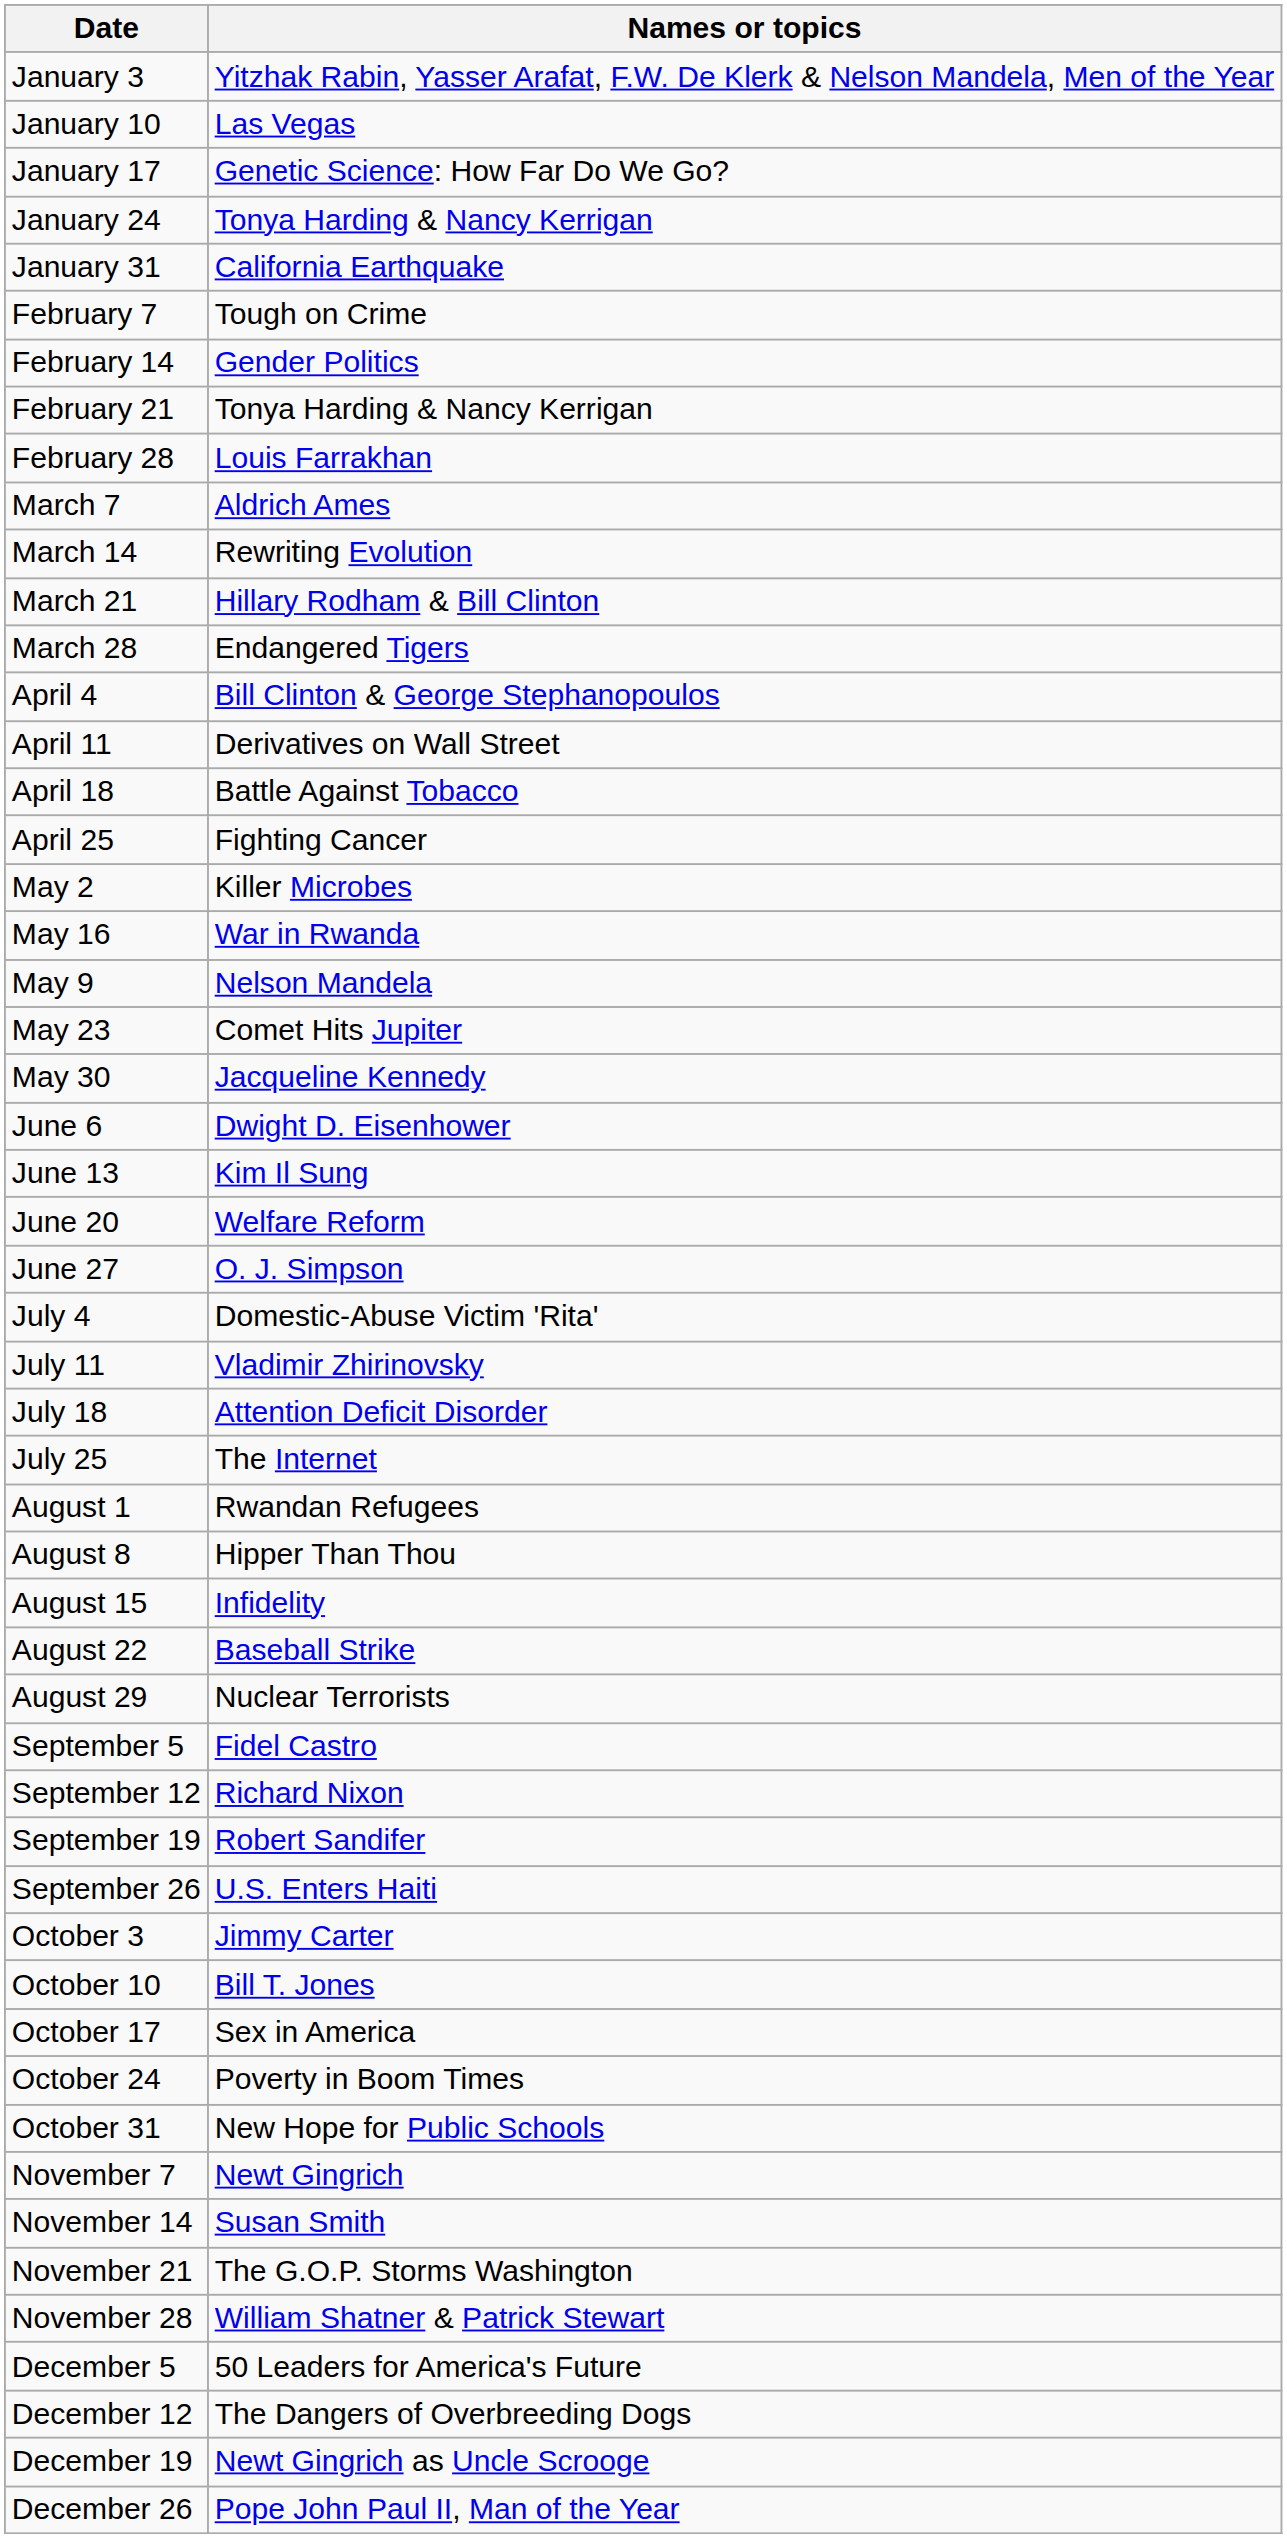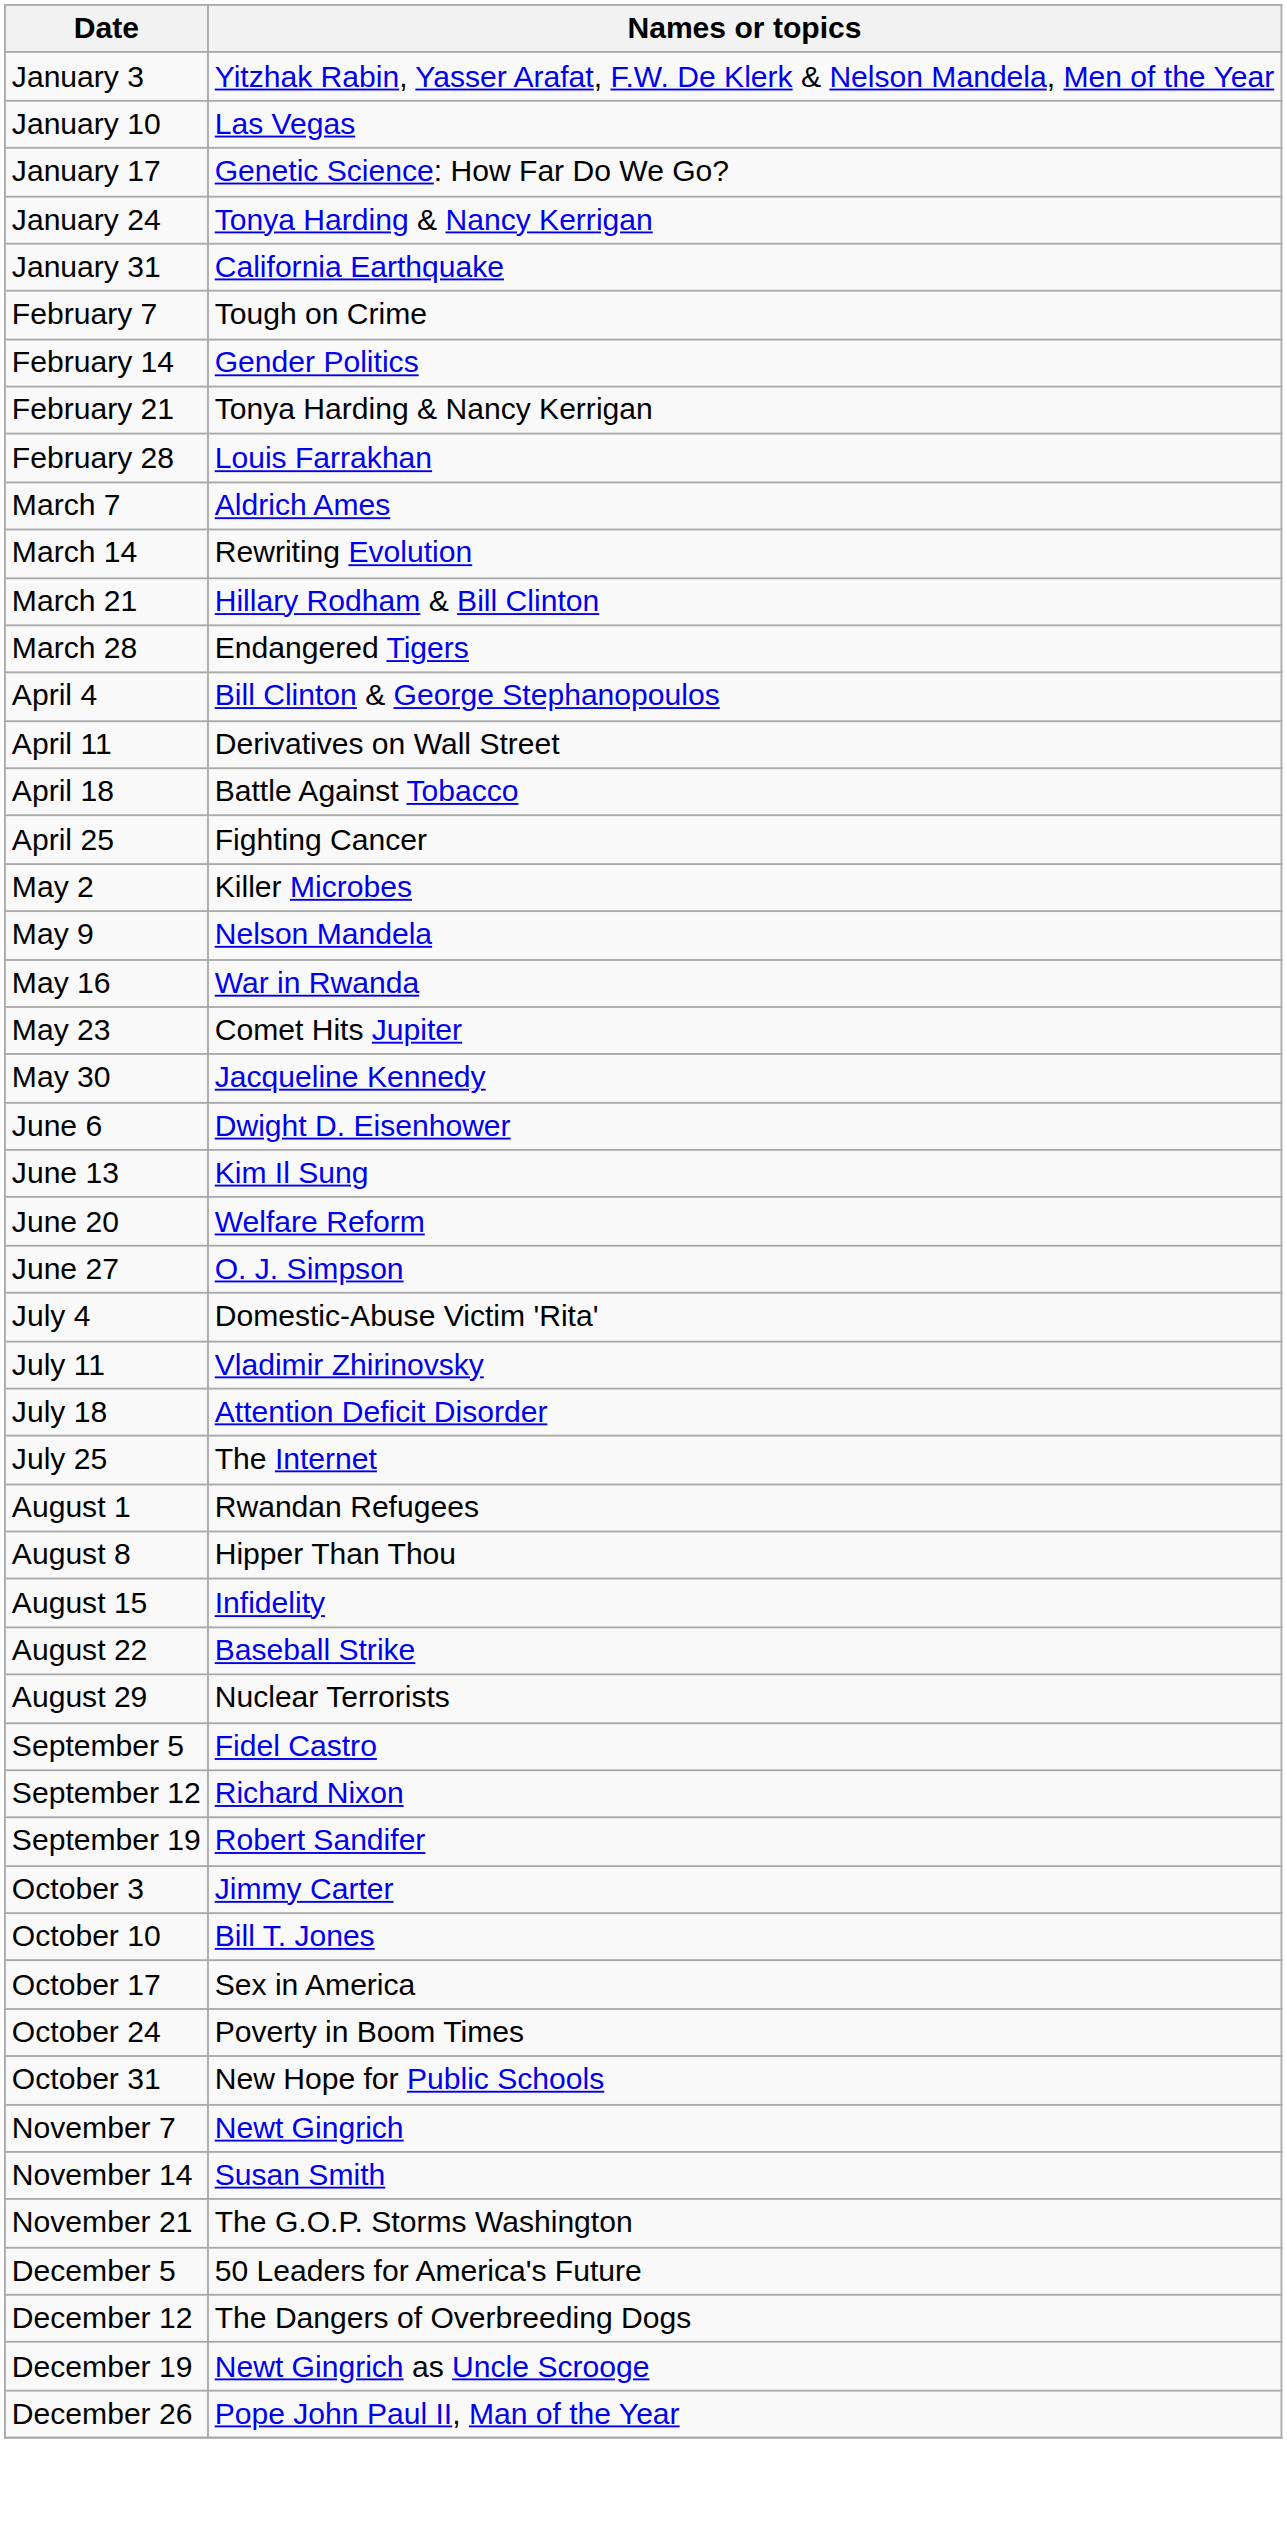rows swapped: May 9 <-> May 16
- row: September 26 | U.S. Enters Haiti
- row: November 28 | William Shatner & Patrick Stewart
